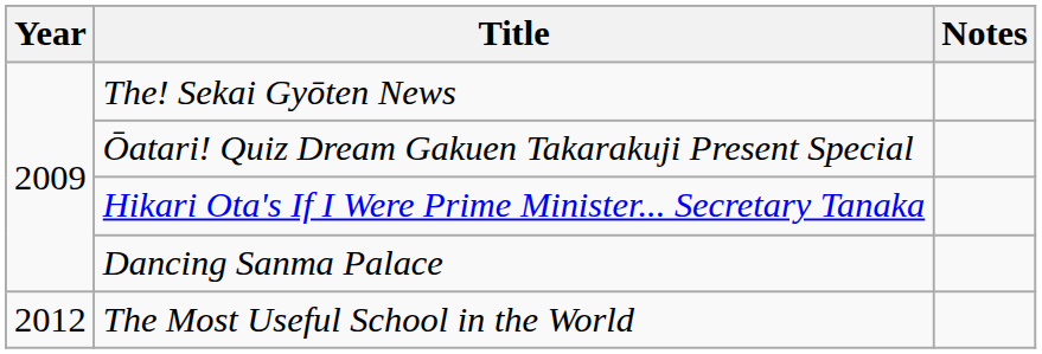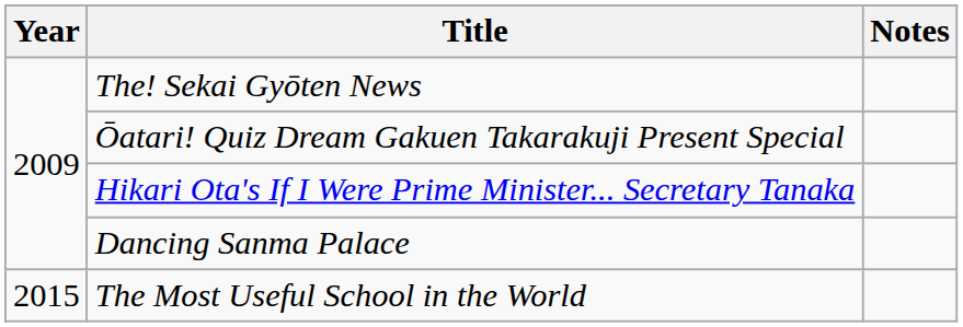The Most Useful School in the World | Year: 2012 -> 2015
